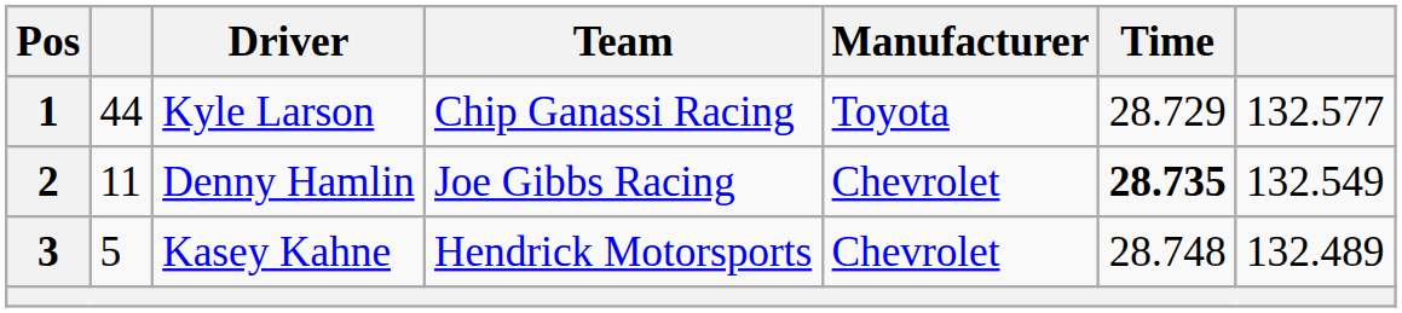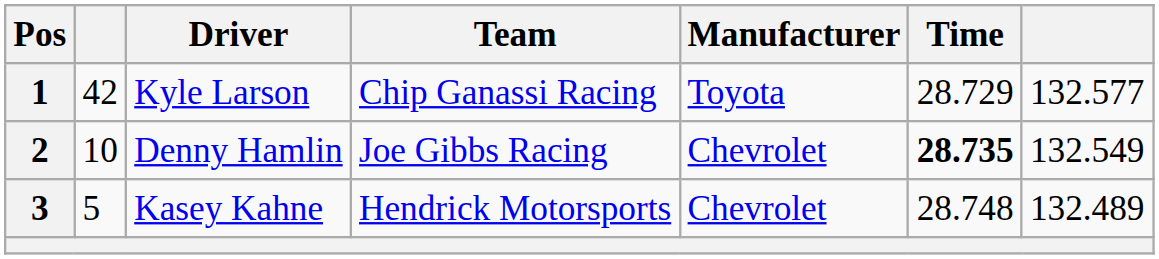1 | column 2: 44 -> 42
2 | column 2: 11 -> 10
